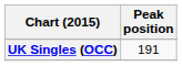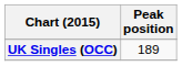UK Singles (OCC) | Peak position: 191 -> 189
